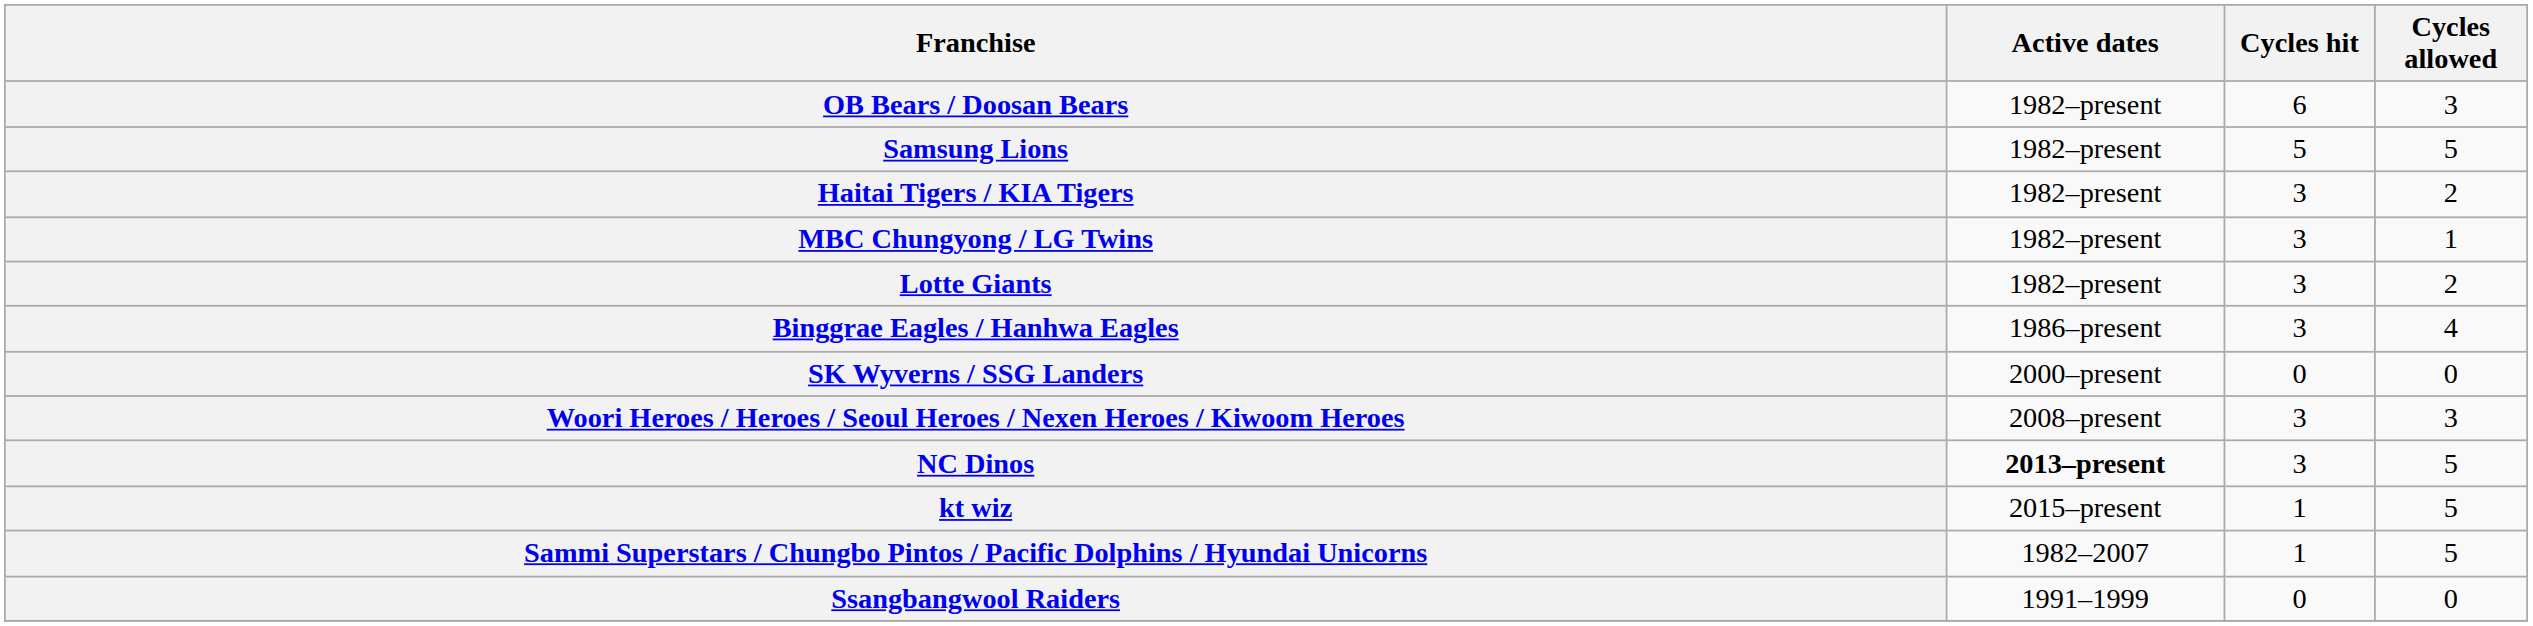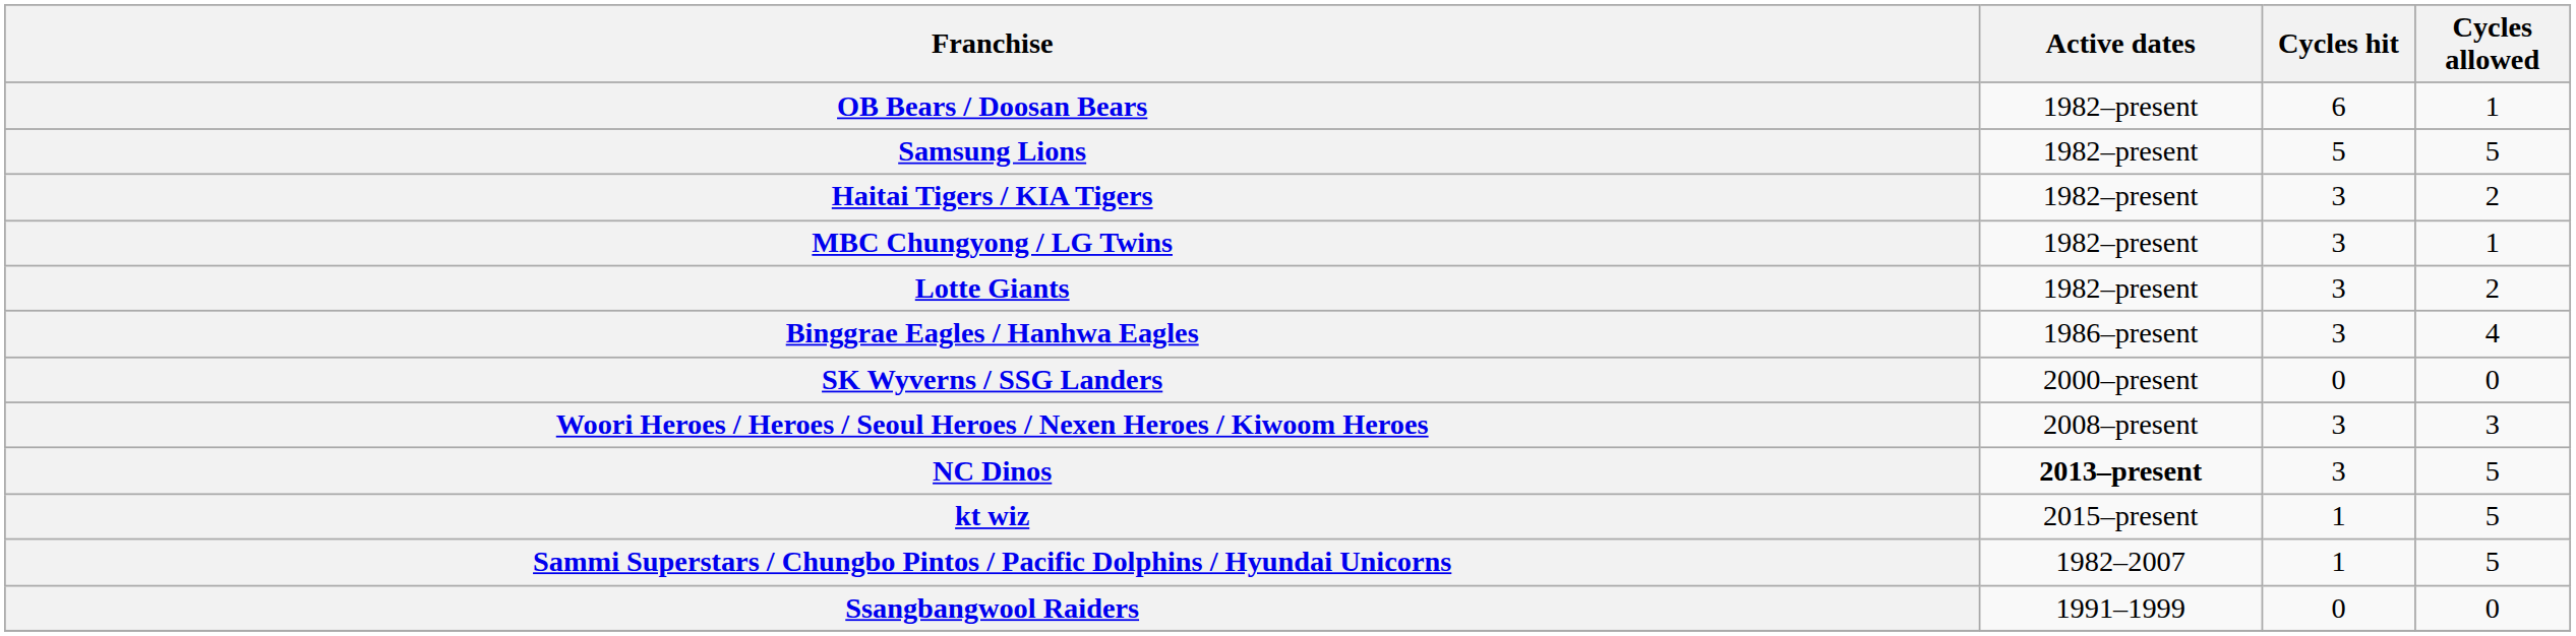OB Bears / Doosan Bears | Cycles allowed: 3 -> 1
